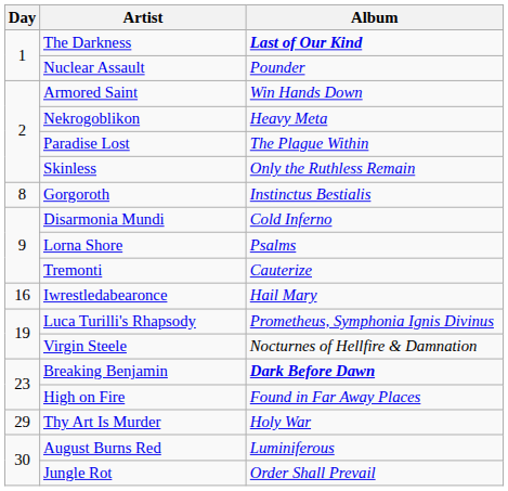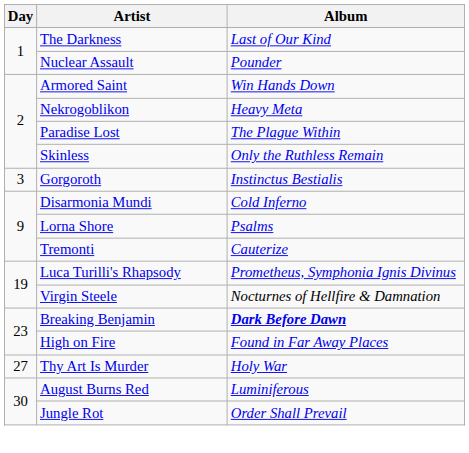The Darkness | Album: bold -> normal
Gorgoroth | Day: 8 -> 3
- row: 16 | Iwrestledabearonce | Hail Mary
Thy Art Is Murder | Day: 29 -> 27
